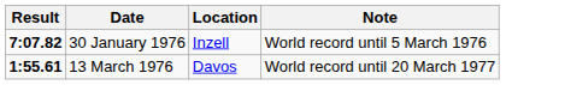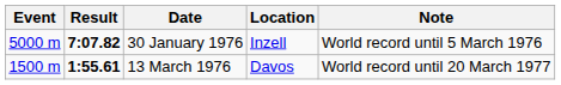+ column: Event | 5000 m | 1500 m
